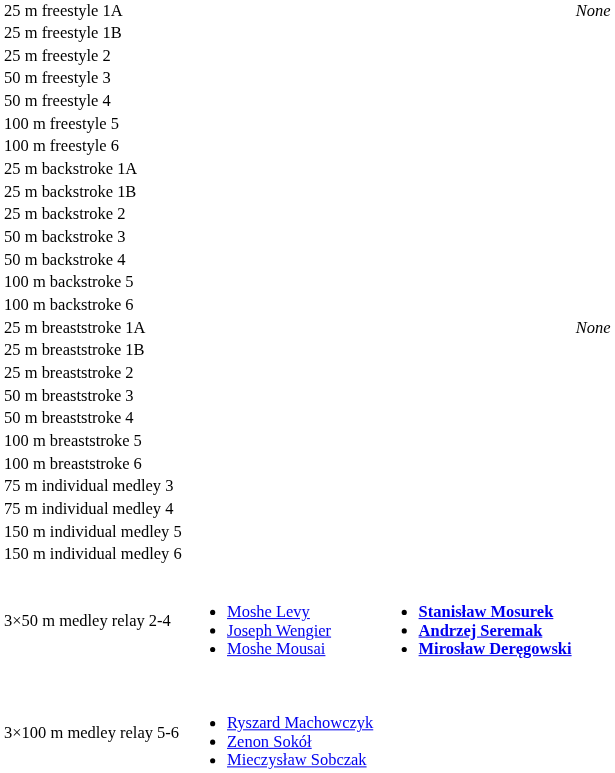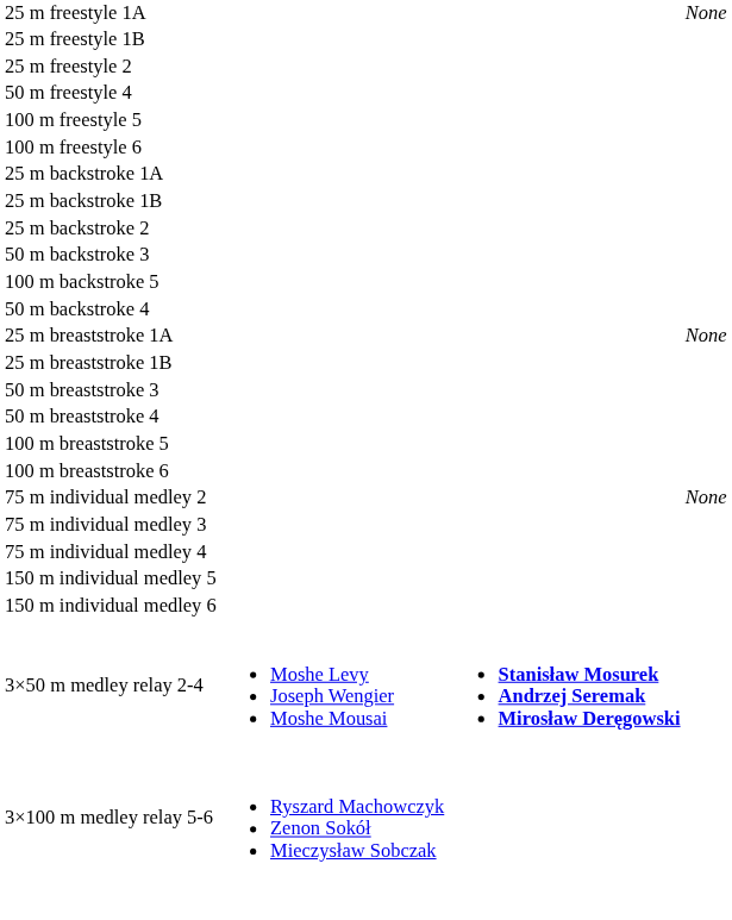- row: 50 m freestyle 3
rows swapped: 50 m backstroke 4 <-> 100 m backstroke 5
- row: 100 m backstroke 6
- row: 25 m breaststroke 2
+ row: 75 m individual medley 2 | None
